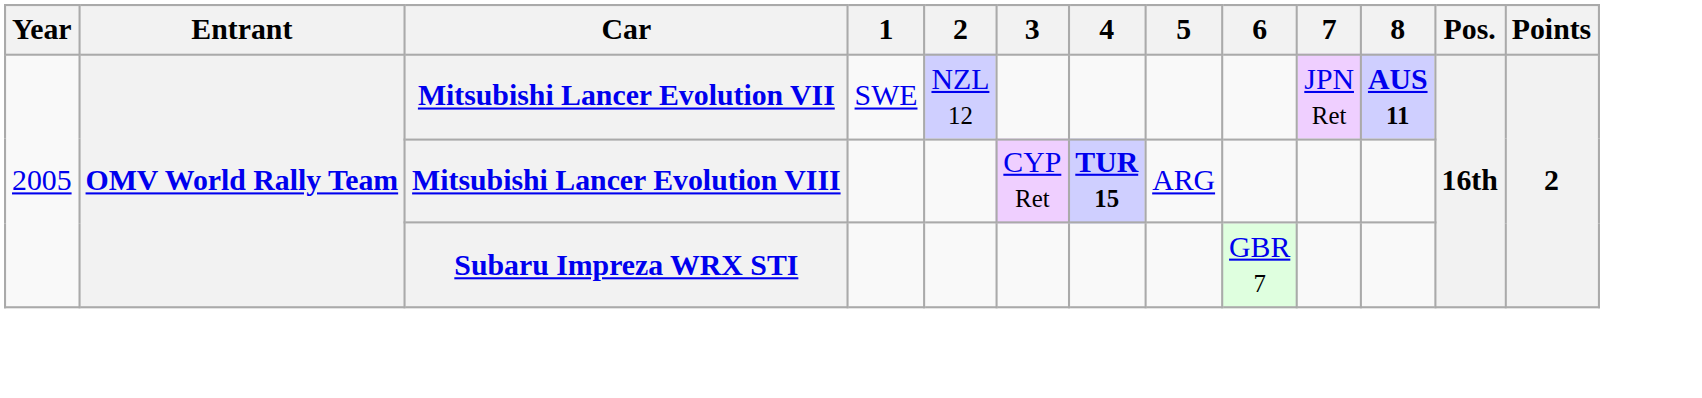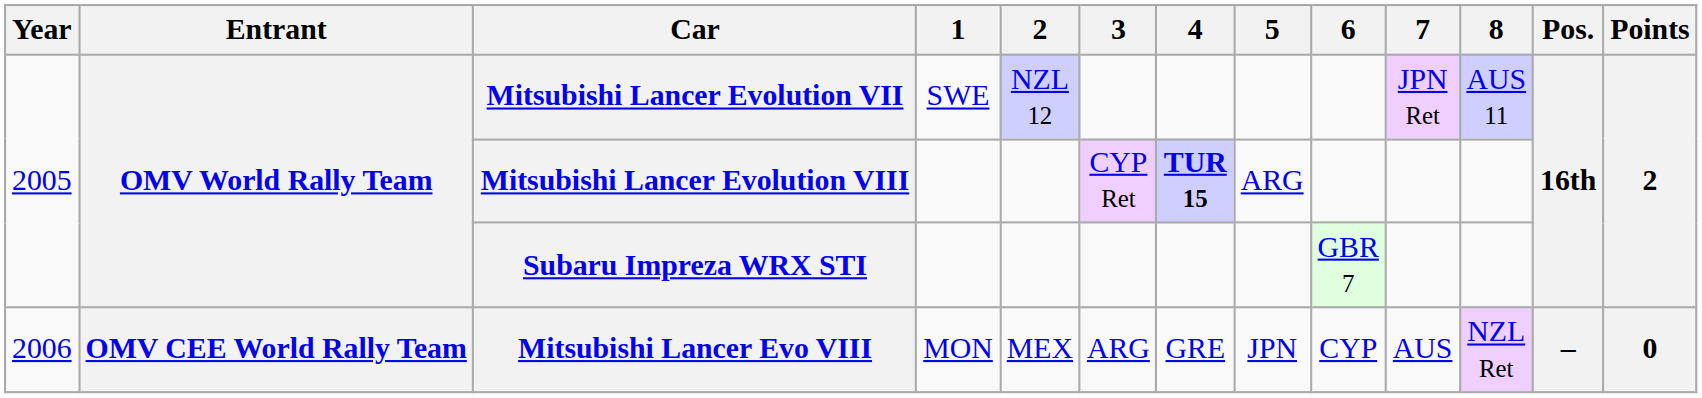Mitsubishi Lancer Evolution VII | 8: bold -> normal
+ row: 2006 | OMV CEE World Rally Team | Mitsubishi Lancer Evo VIII | MON | MEX | ARG | GRE | JPN | CYP | AUS | NZL Ret | – | 0
